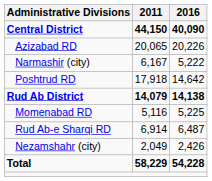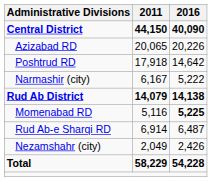rows swapped: Poshtrud RD <-> Narmashir (city)
Momenabad RD | 2016: normal -> bold
